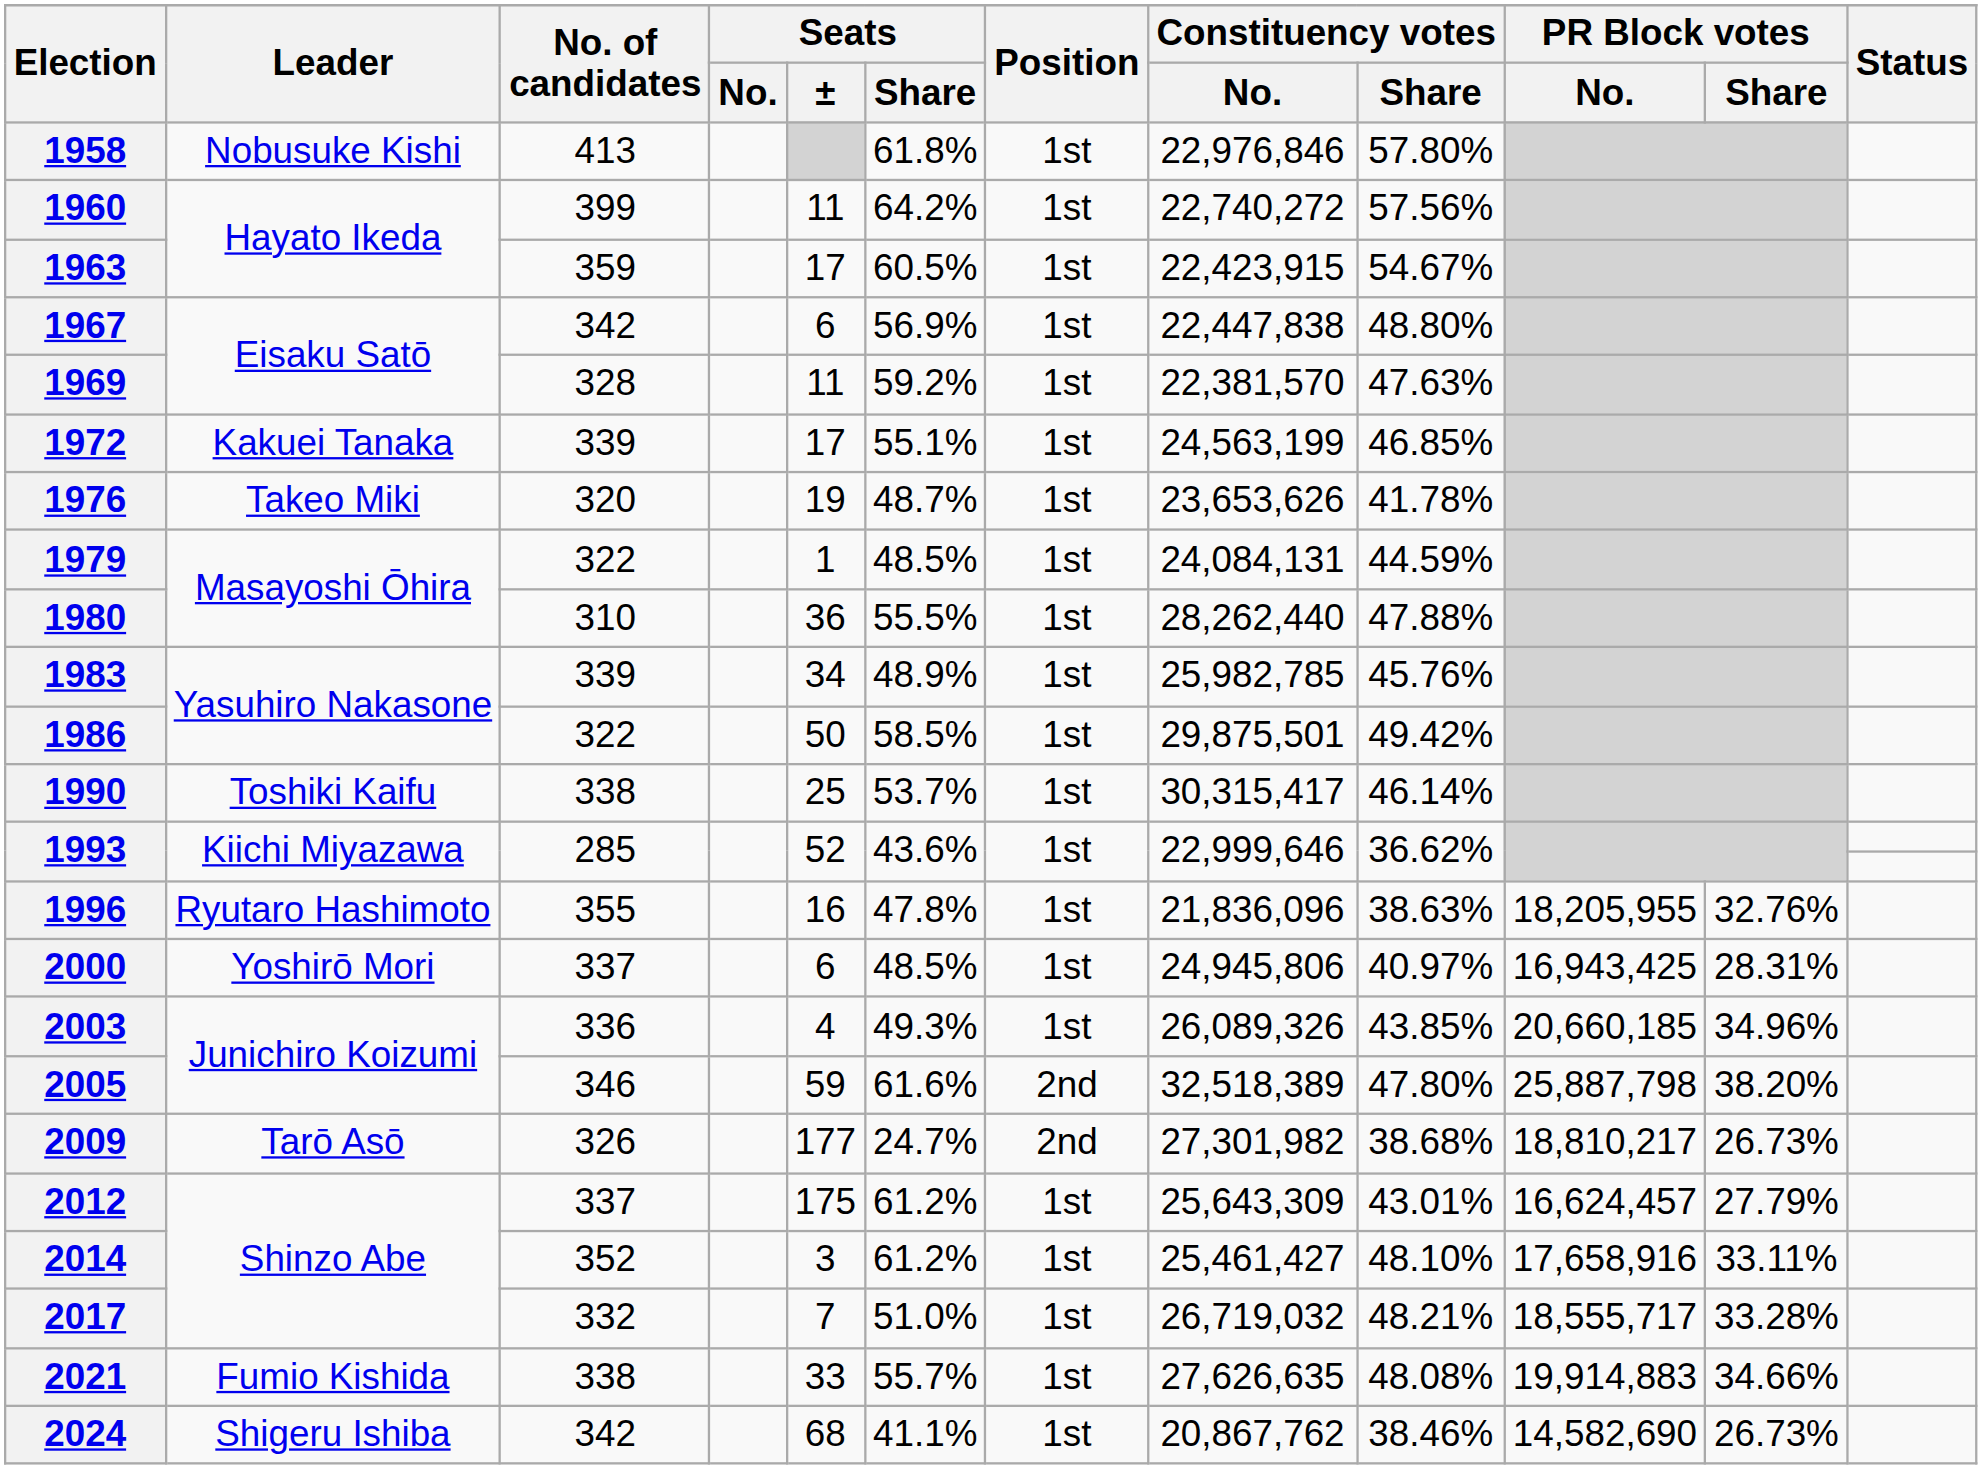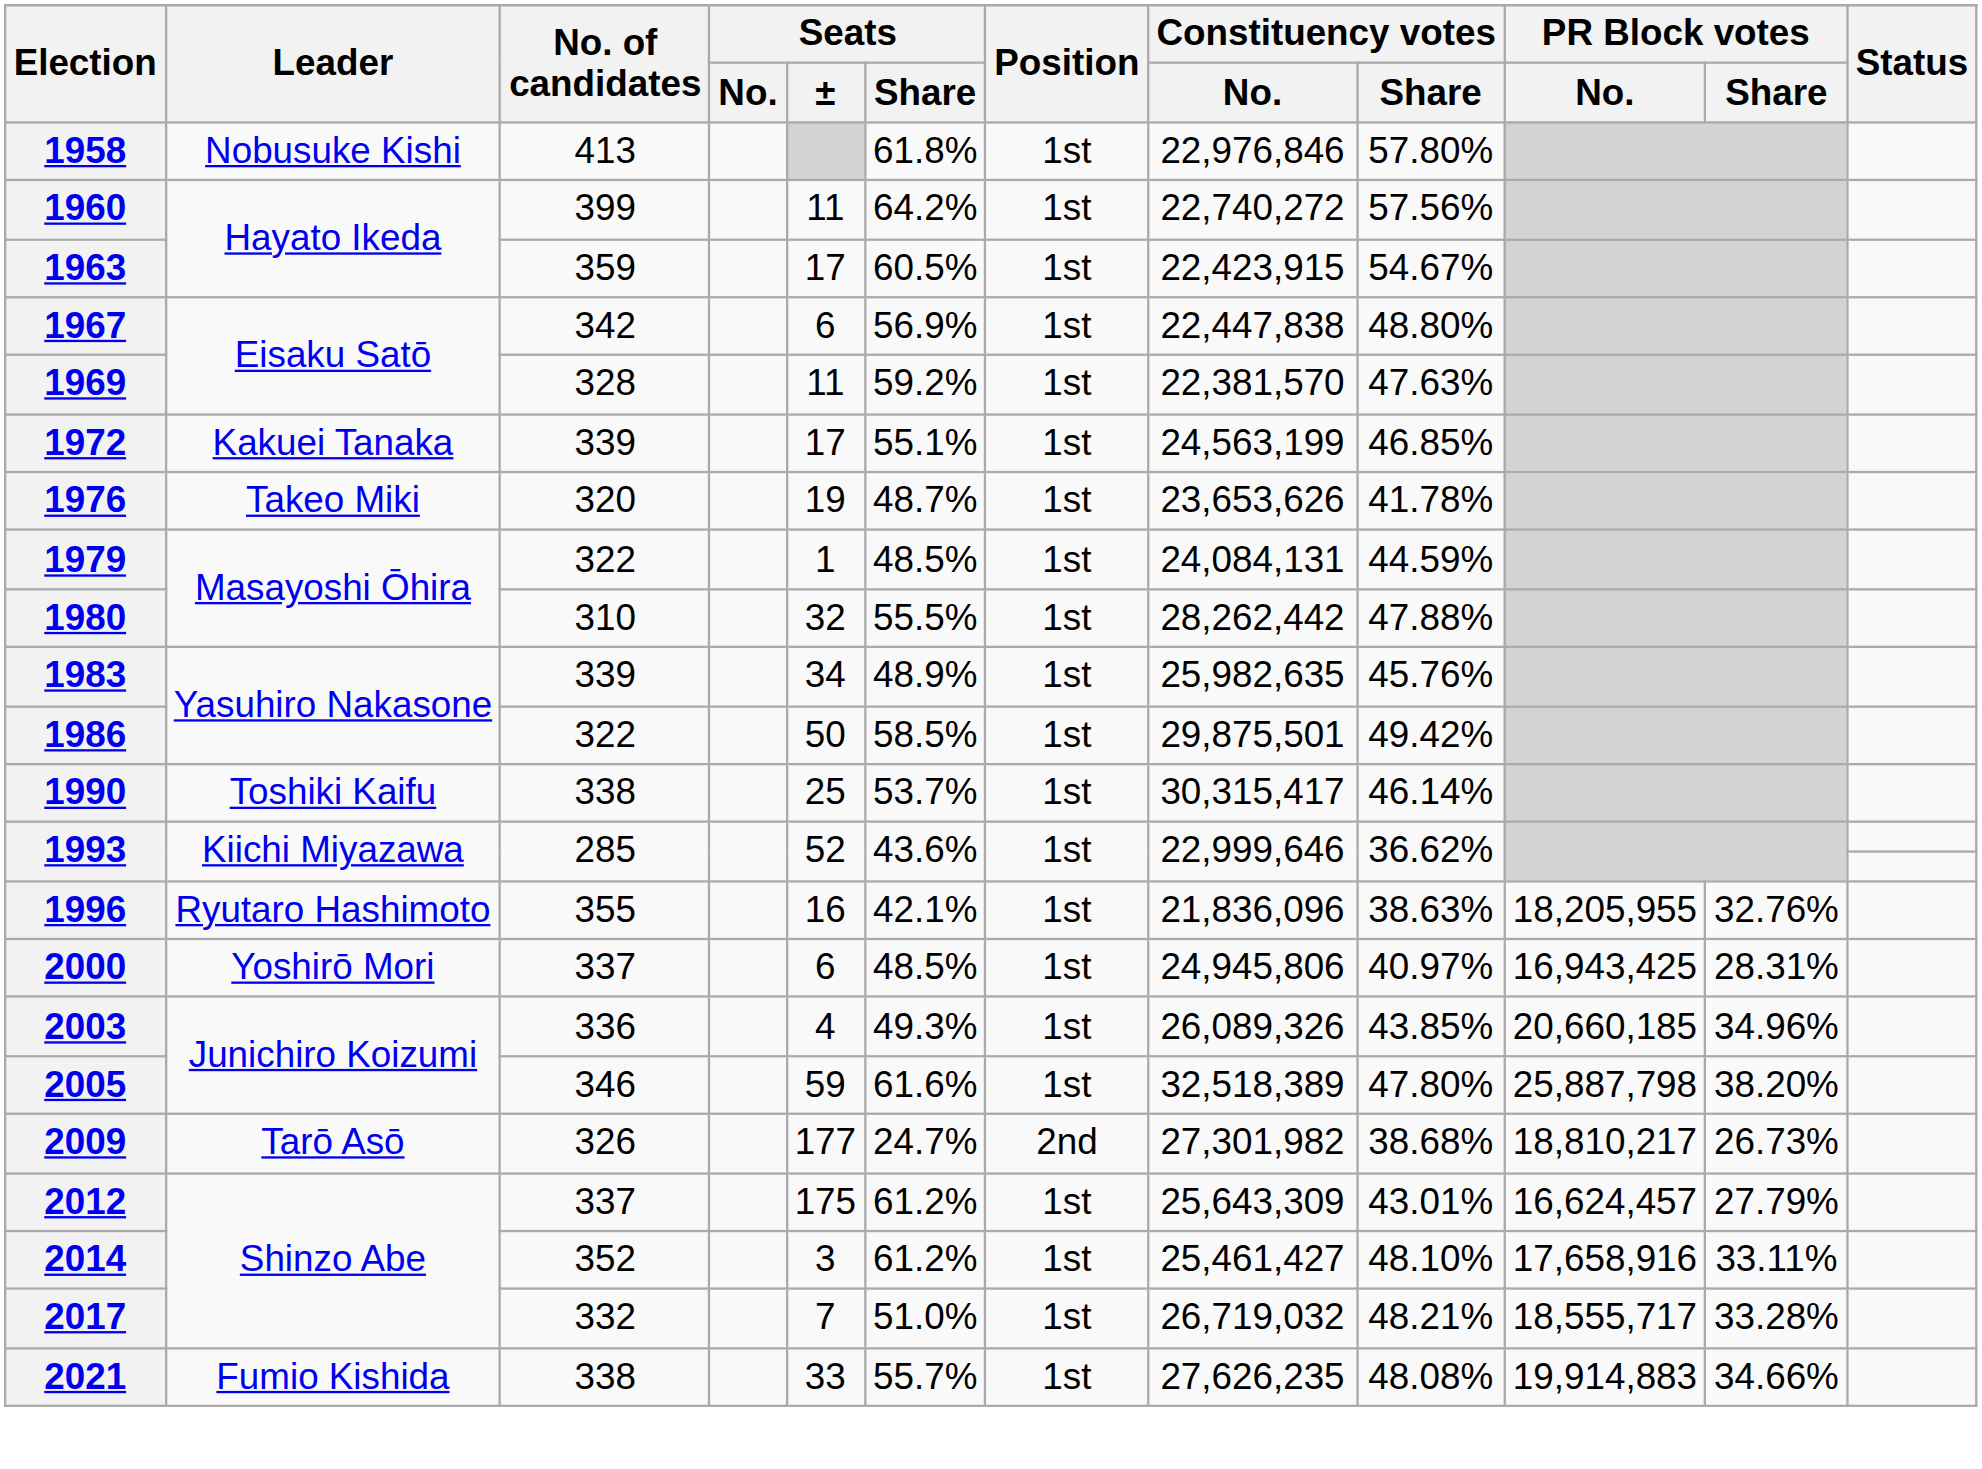1980 | Seats / ±: 36 -> 32
1980 | Constituency votes / No.: 28,262,440 -> 28,262,442
1983 | Constituency votes / No.: 25,982,785 -> 25,982,635
1996 | Seats / Share: 47.8% -> 42.1%
2005 | Position: 2nd -> 1st
2021 | Constituency votes / No.: 27,626,635 -> 27,626,235
- row: 2024 | Shigeru Ishiba | 342 | 68 | 41.1% | 1st | 20,867,762 | 38.46% | 14,582,690 | 26.73%
